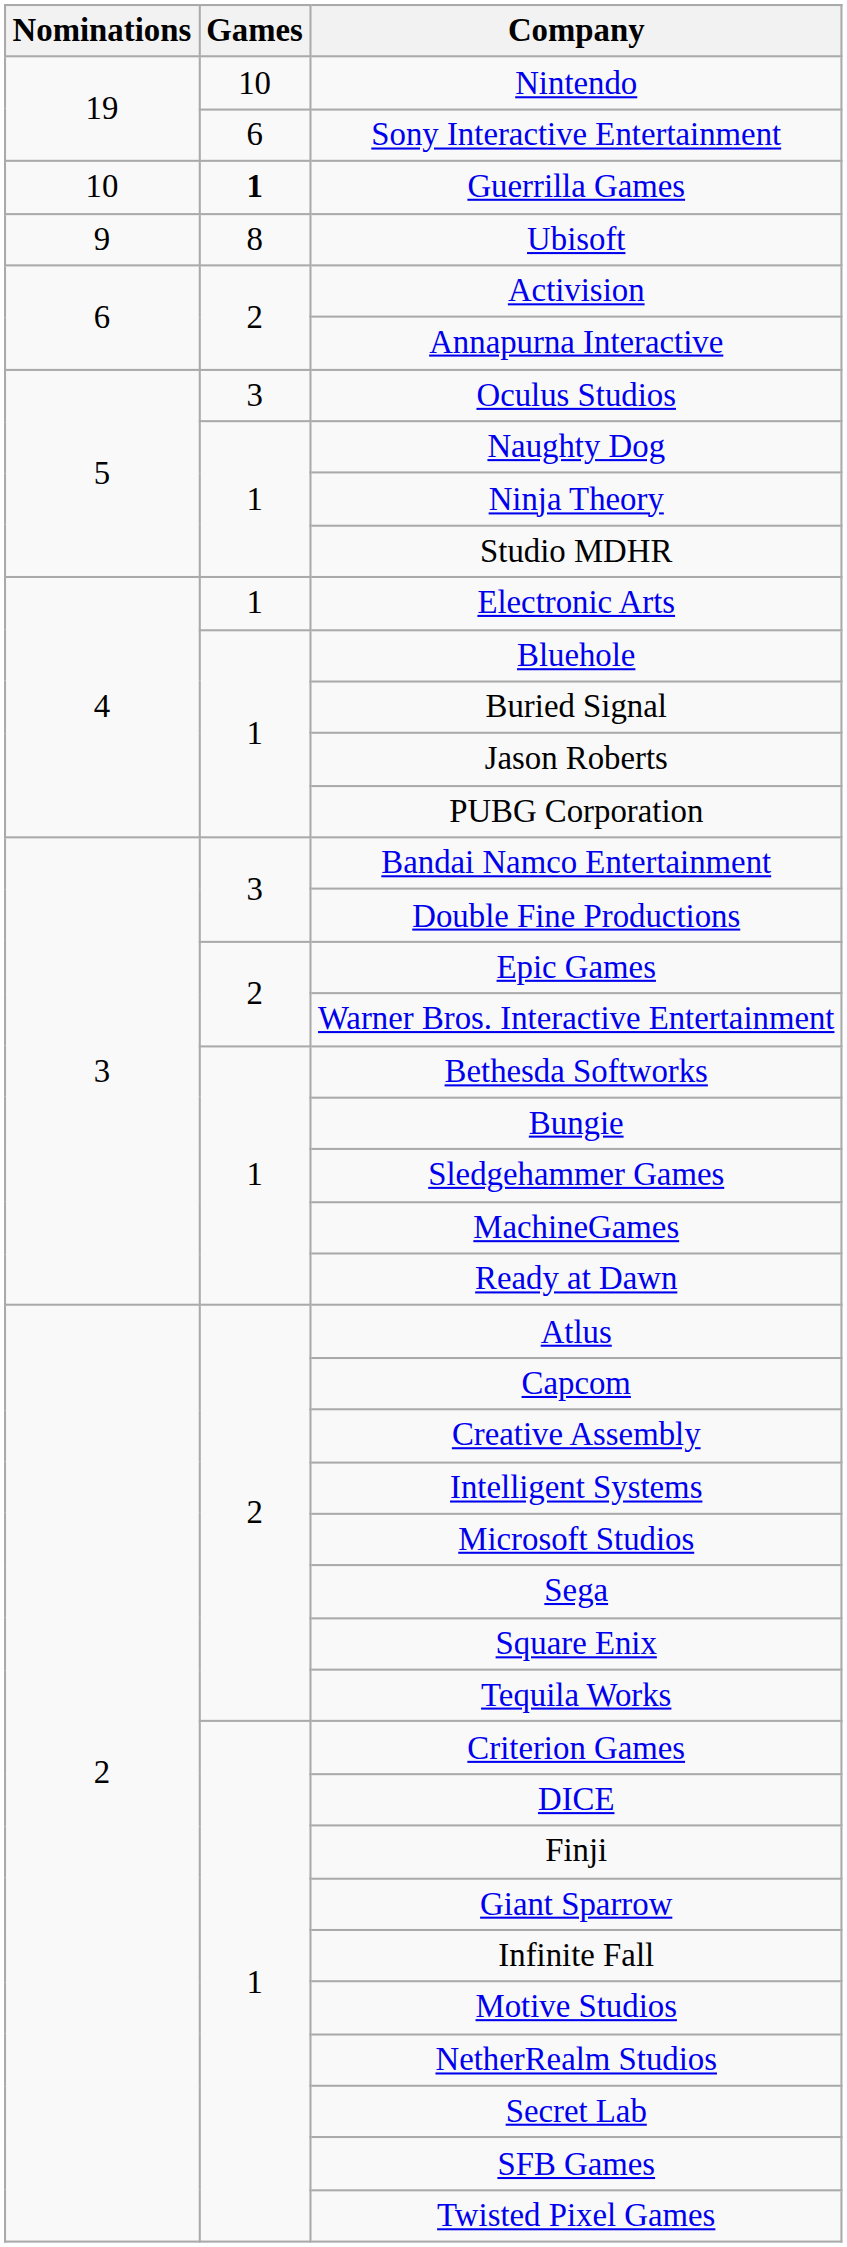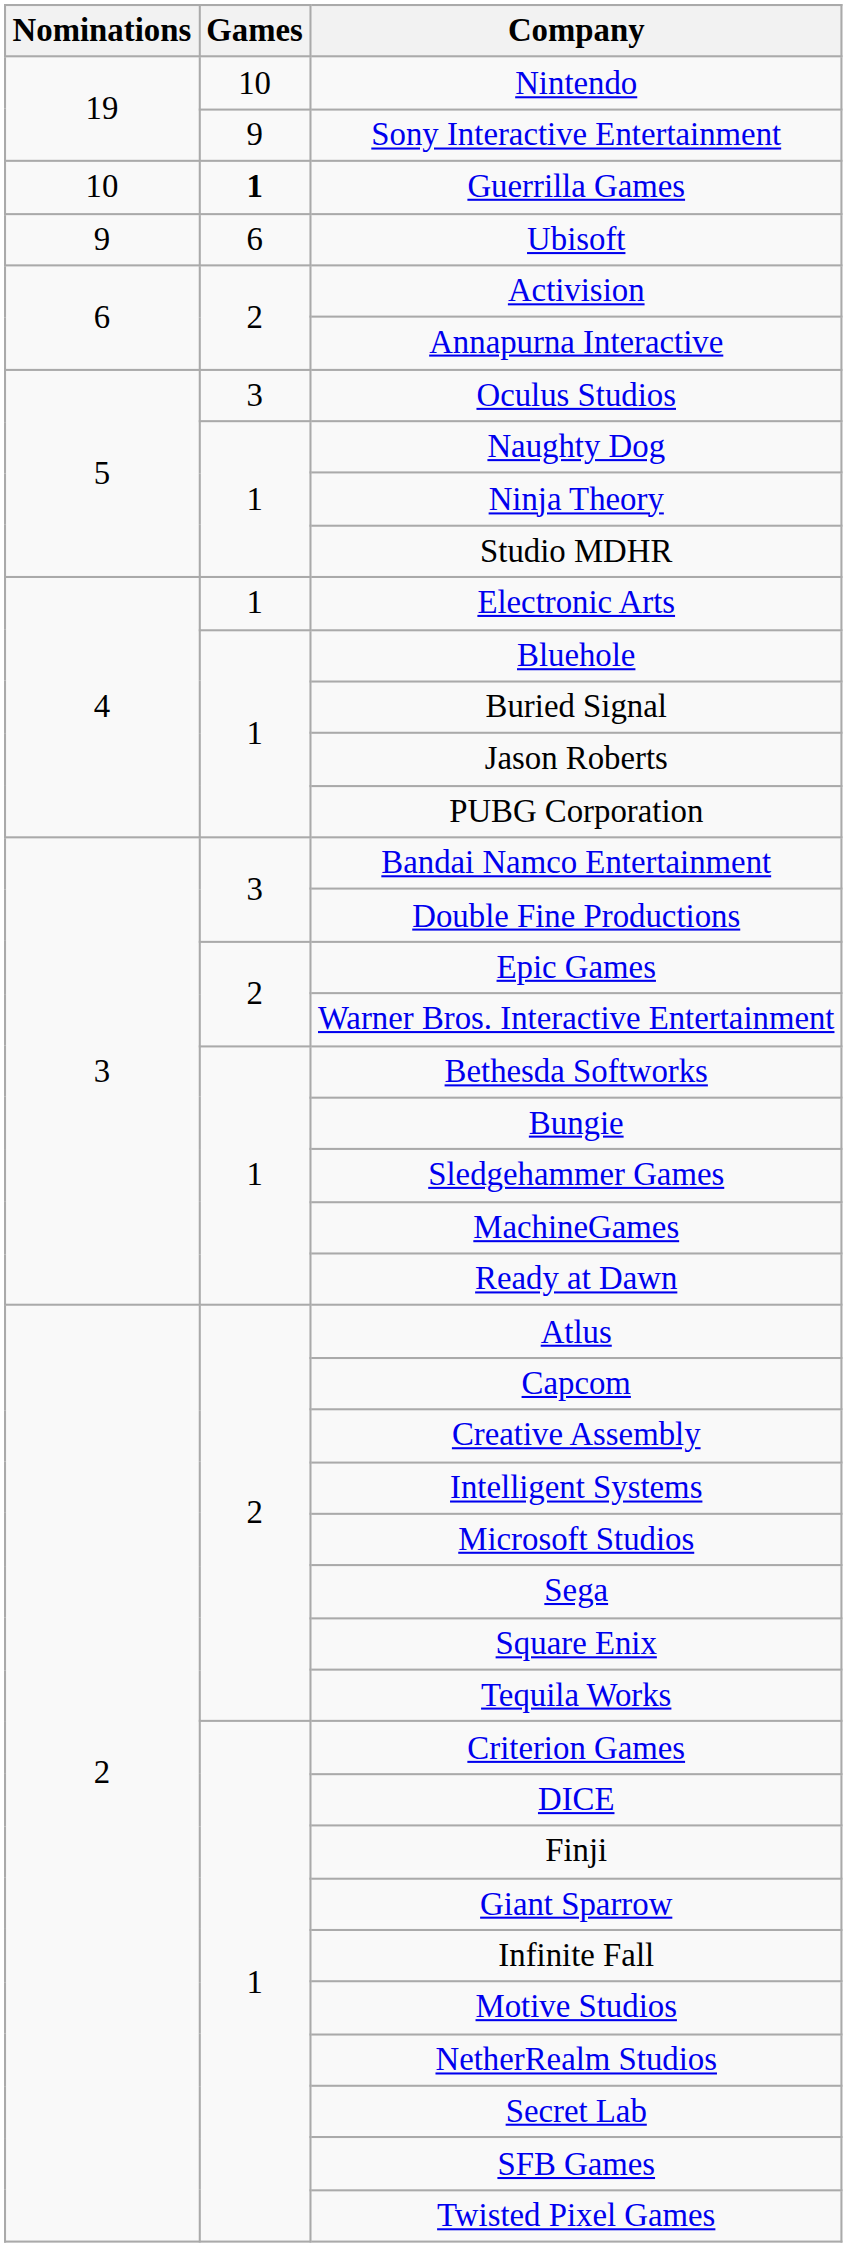Sony Interactive Entertainment | Games: 6 -> 9
Ubisoft | Games: 8 -> 6
